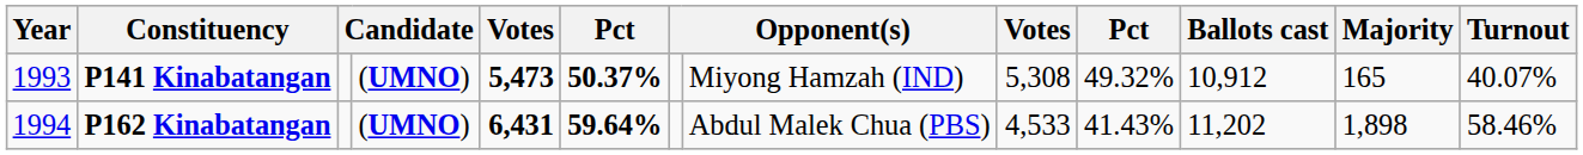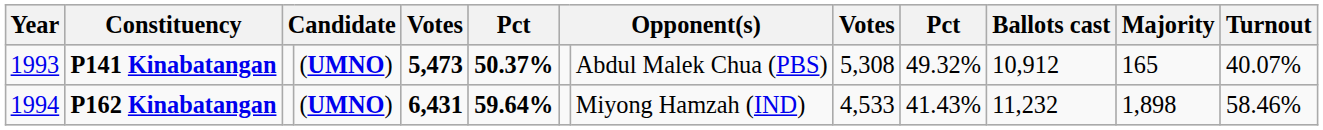P141 Kinabatangan | column 8: Miyong Hamzah (IND) -> Abdul Malek Chua (PBS)
P162 Kinabatangan | column 8: Abdul Malek Chua (PBS) -> Miyong Hamzah (IND)
P162 Kinabatangan | Ballots cast: 11,202 -> 11,232
